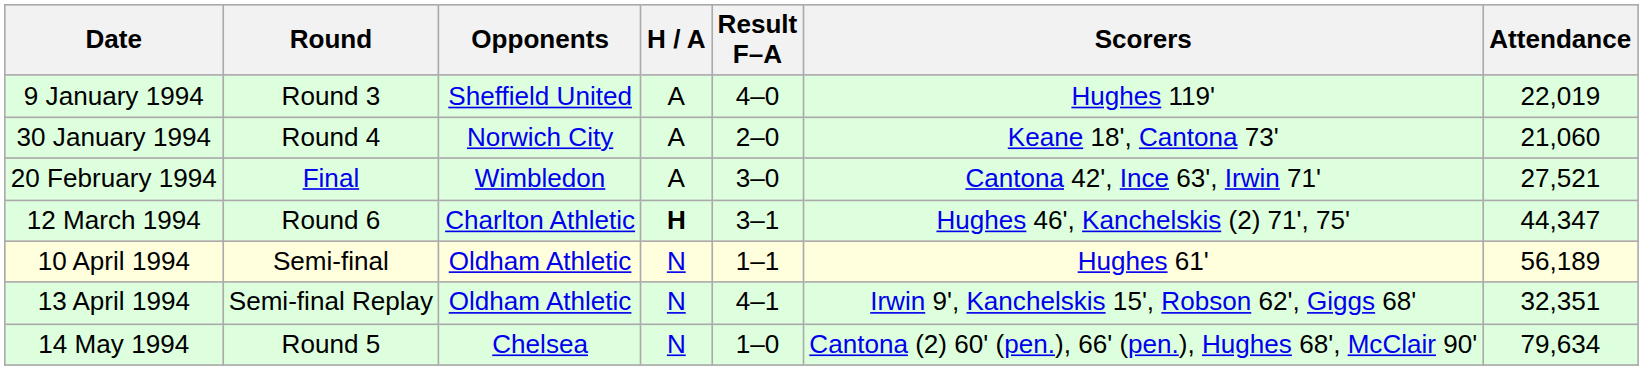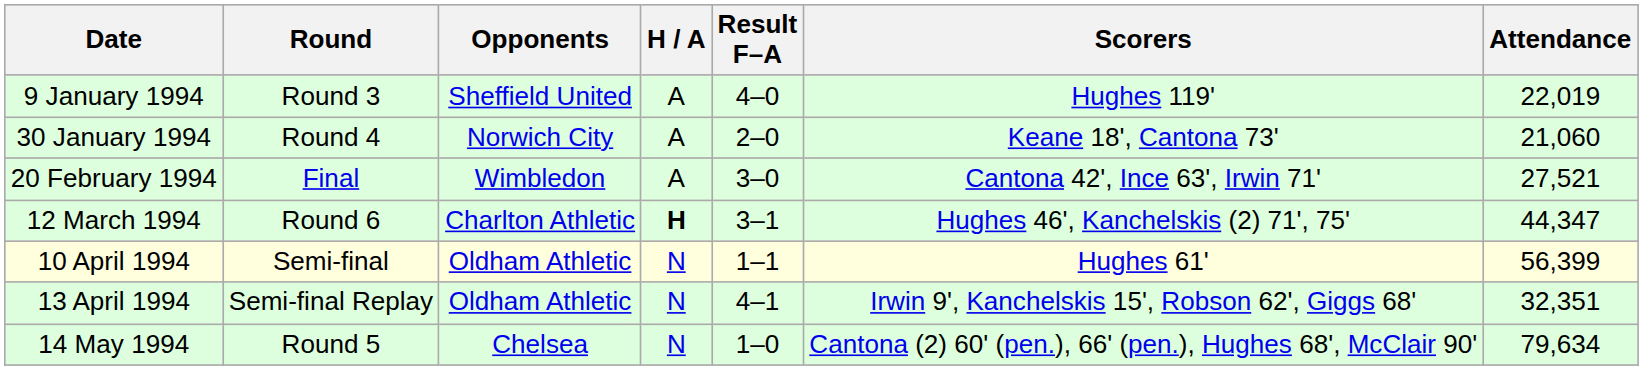10 April 1994 | Attendance: 56,189 -> 56,399
